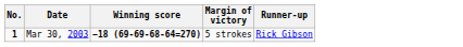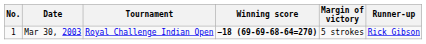+ column: Tournament | Royal Challenge Indian Open
Mar 30, 2003 | No.: bold -> normal
